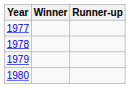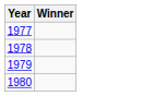- column: Runner-up
